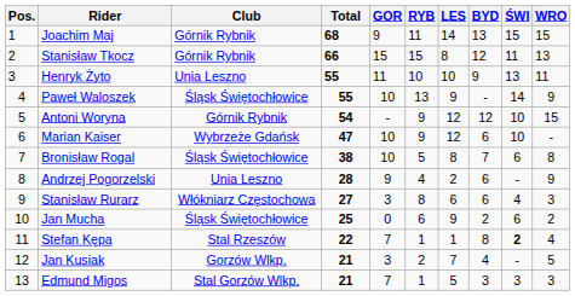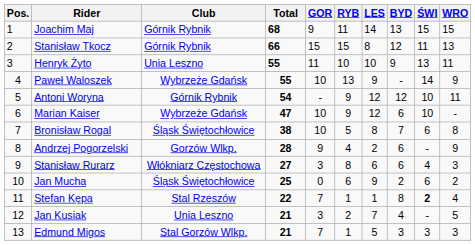Paweł Waloszek | Club: Śląsk Świętochłowice -> Wybrzeże Gdańsk
Antoni Woryna | WRO: 15 -> 11
Andrzej Pogorzelski | Club: Unia Leszno -> Gorzów Wlkp.
Jan Kusiak | Club: Gorzów Wlkp. -> Unia Leszno
